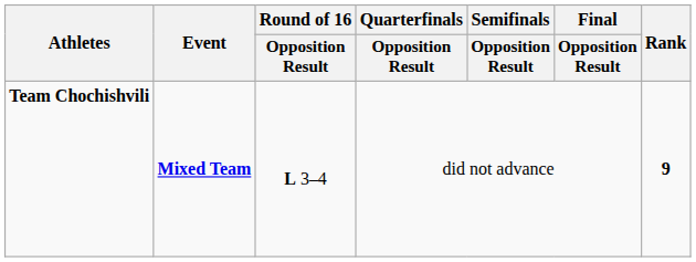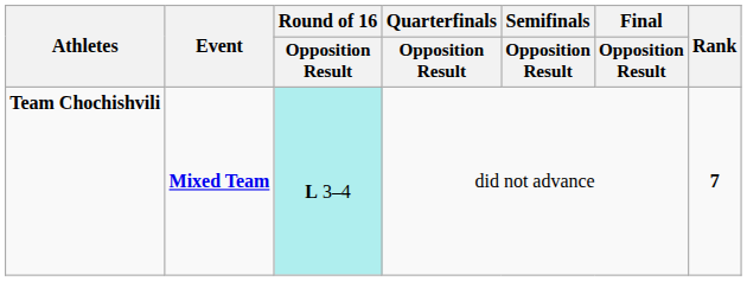Team Chochishvili | Round of 16 / Opposition Result: no background -> paleturquoise background
Team Chochishvili | Rank: 9 -> 7
